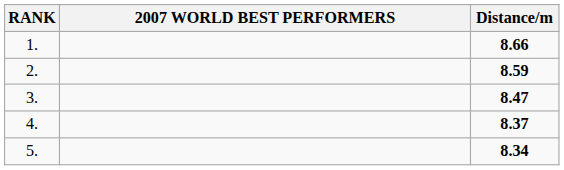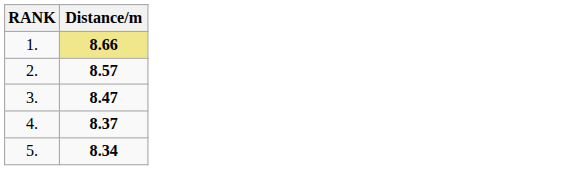- column: 2007 WORLD BEST PERFORMERS
1. | Distance/m: no background -> khaki background
2. | Distance/m: 8.59 -> 8.57
